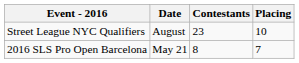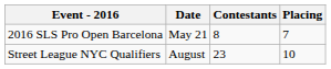rows swapped: Street League NYC Qualifiers <-> 2016 SLS Pro Open Barcelona
